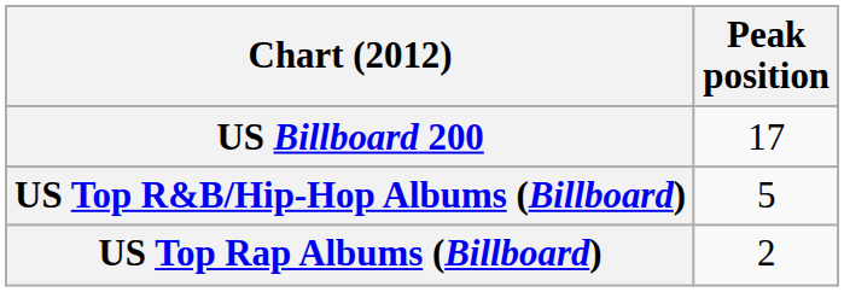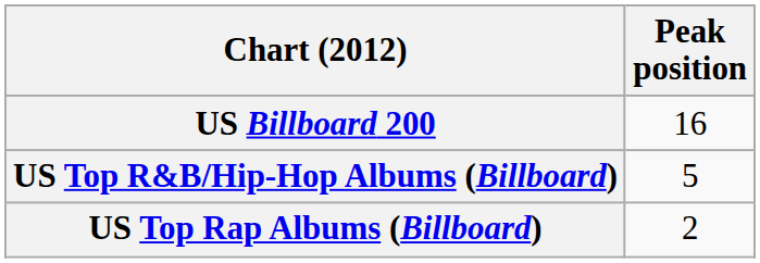US Billboard 200 | Peak position: 17 -> 16
